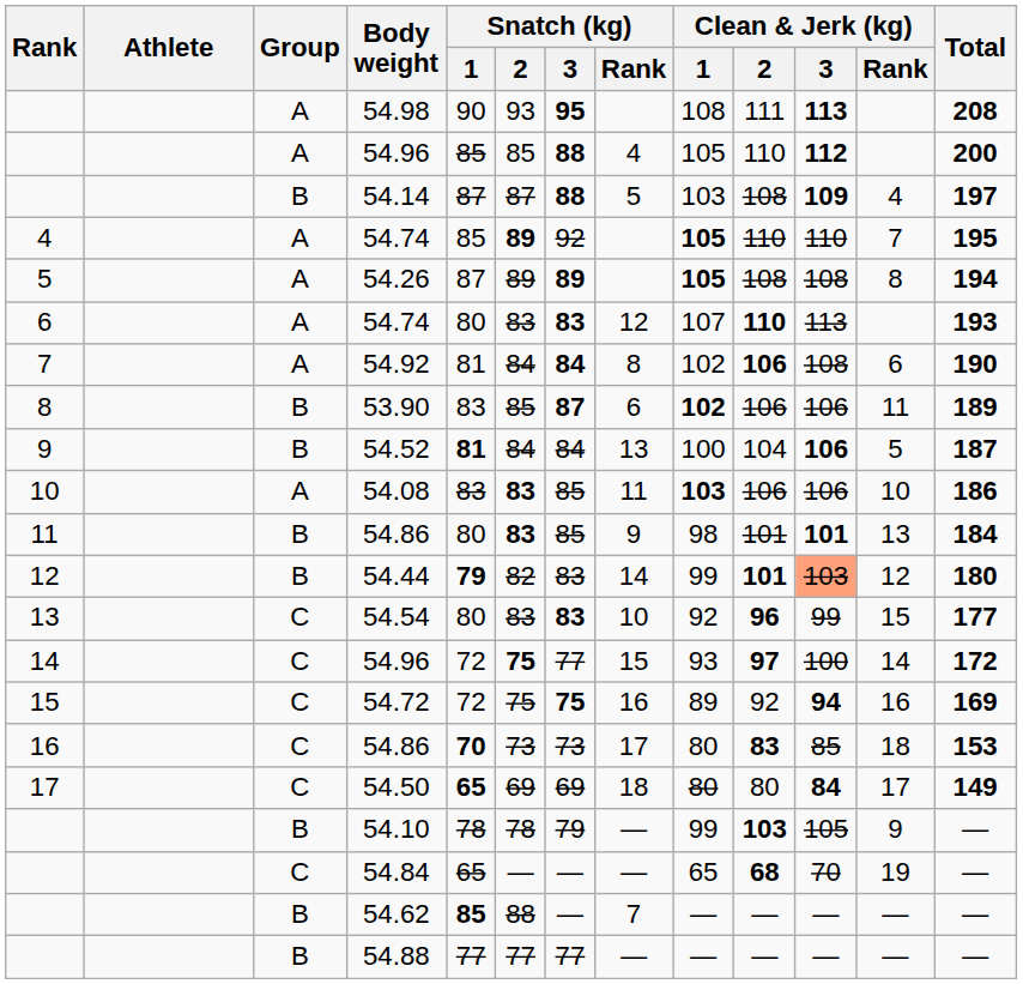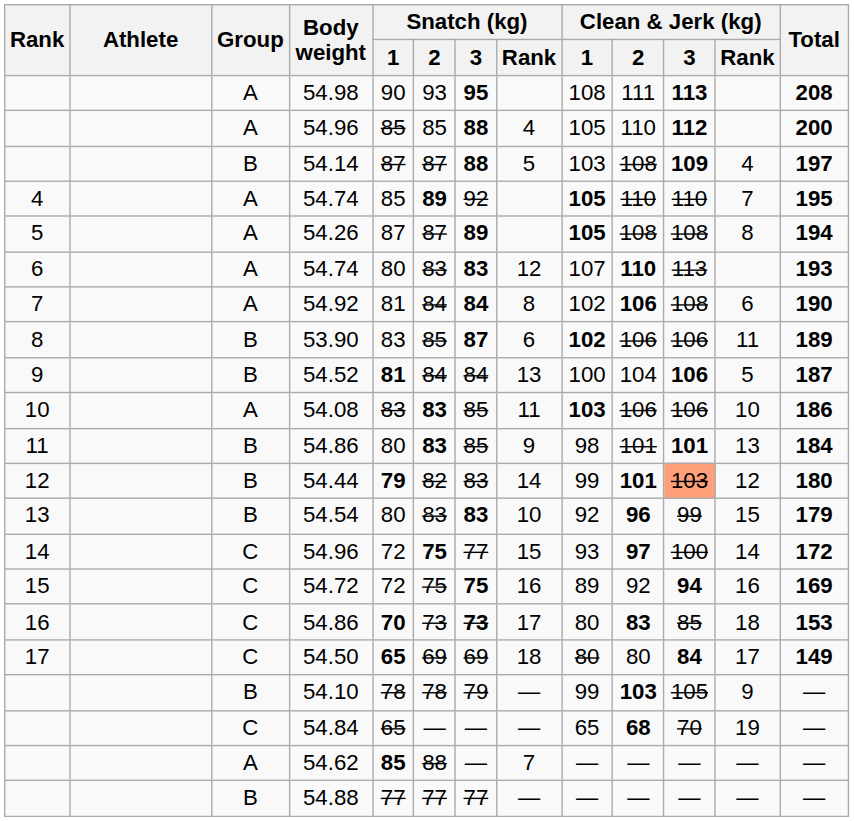54.26 | Snatch (kg) / 2: 89 -> 87
54.54 | Group: C -> B
54.54 | Total: 177 -> 179
16 / 54.86 | Snatch (kg) / 3: normal -> bold
54.62 | Group: B -> A
